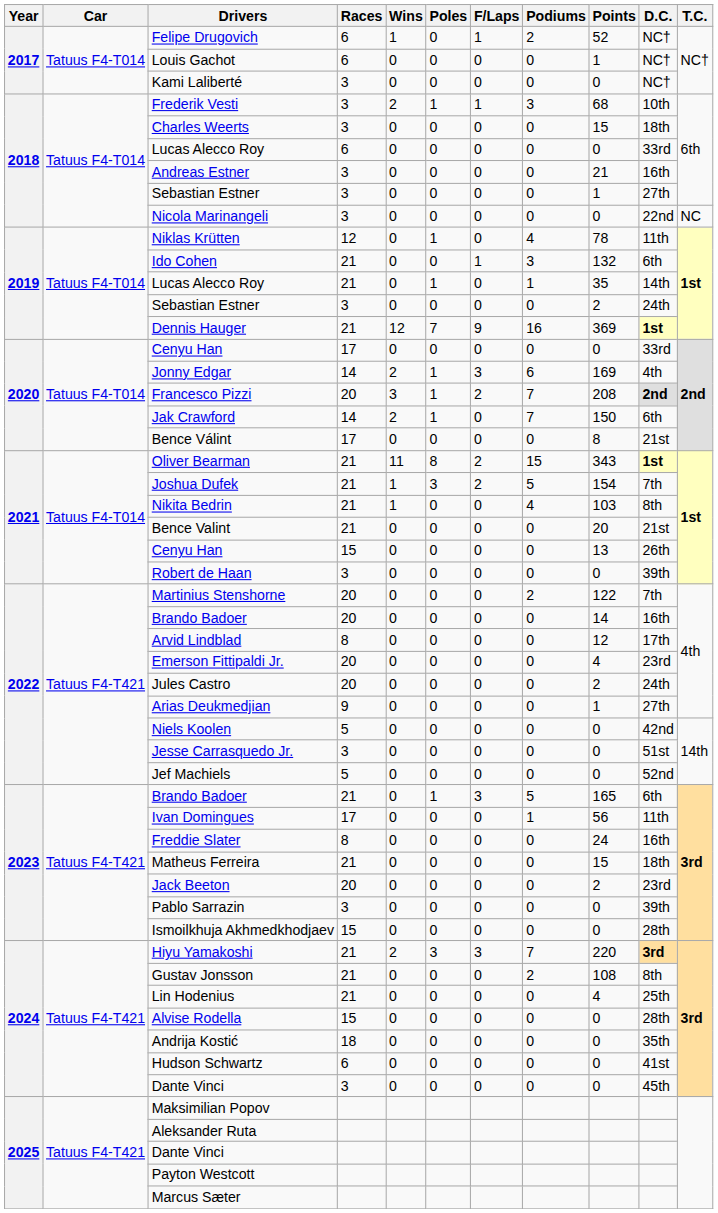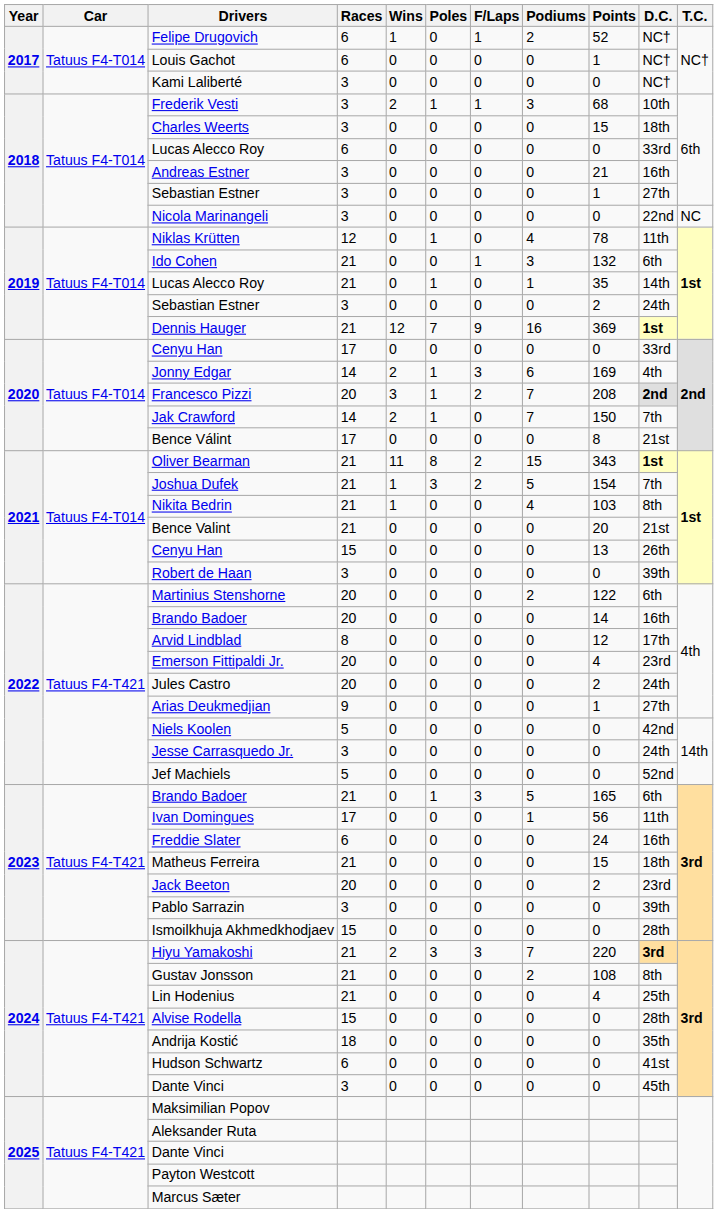Jak Crawford | D.C.: 6th -> 7th
Martinius Stenshorne | D.C.: 7th -> 6th
Jesse Carrasquedo Jr. | D.C.: 51st -> 24th
Freddie Slater | Races: 8 -> 6
